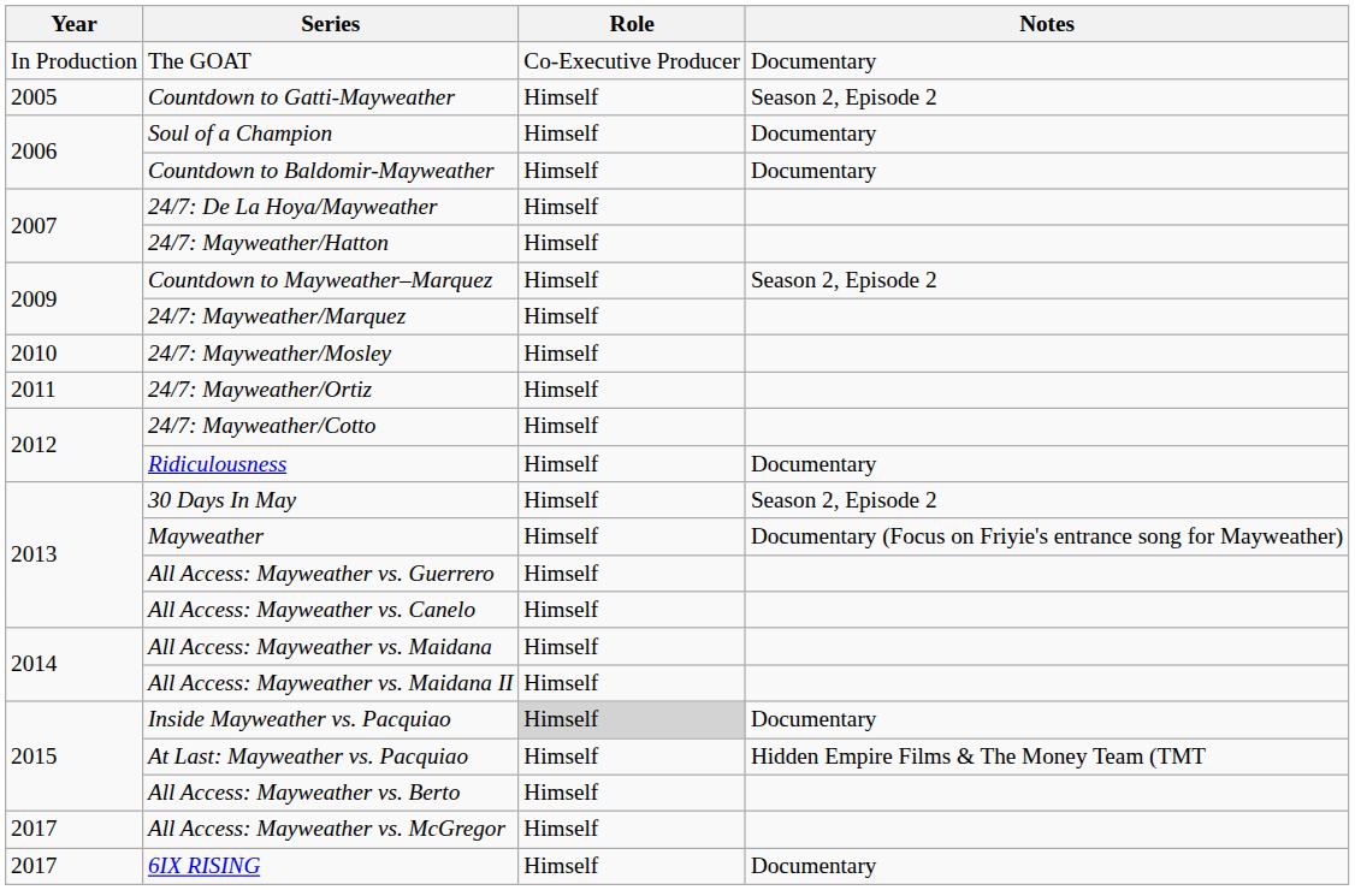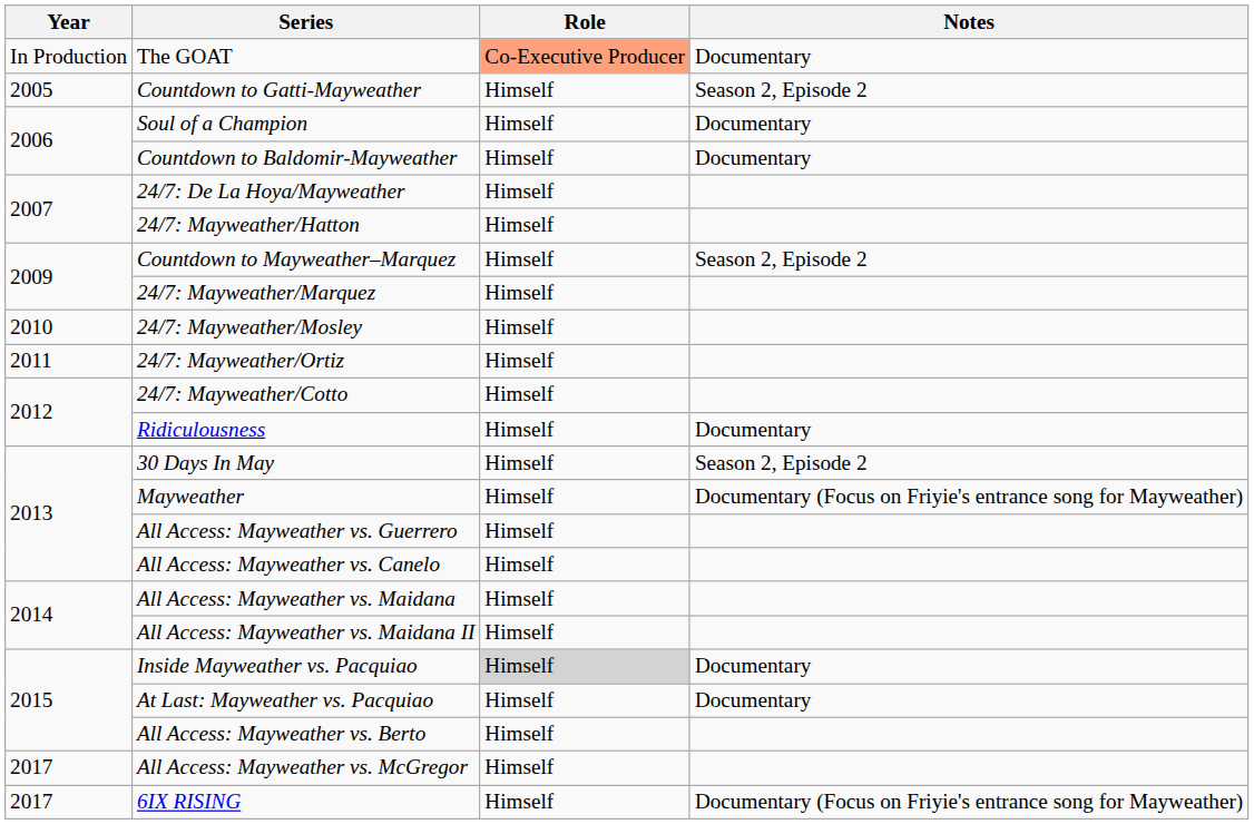The GOAT | Role: no background -> lightsalmon background
At Last: Mayweather vs. Pacquiao | Notes: Hidden Empire Films & The Money Team (TMT -> Documentary
6IX RISING | Notes: Documentary -> Documentary (Focus on Friyie's entrance song for Mayweather)
